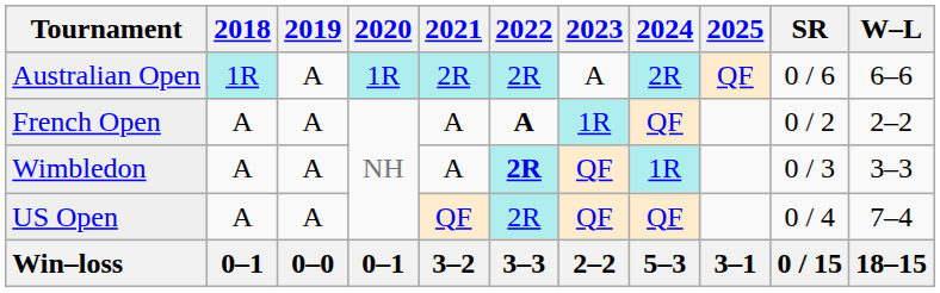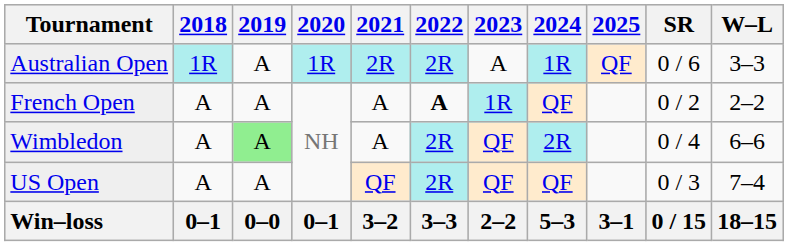Australian Open | 2024: 2R -> 1R
Australian Open | W–L: 6–6 -> 3–3
Wimbledon | 2019: no background -> lightgreen background
Wimbledon | 2022: bold -> normal
Wimbledon | 2024: 1R -> 2R
Wimbledon | SR: 0 / 3 -> 0 / 4
Wimbledon | W–L: 3–3 -> 6–6
US Open | SR: 0 / 4 -> 0 / 3
